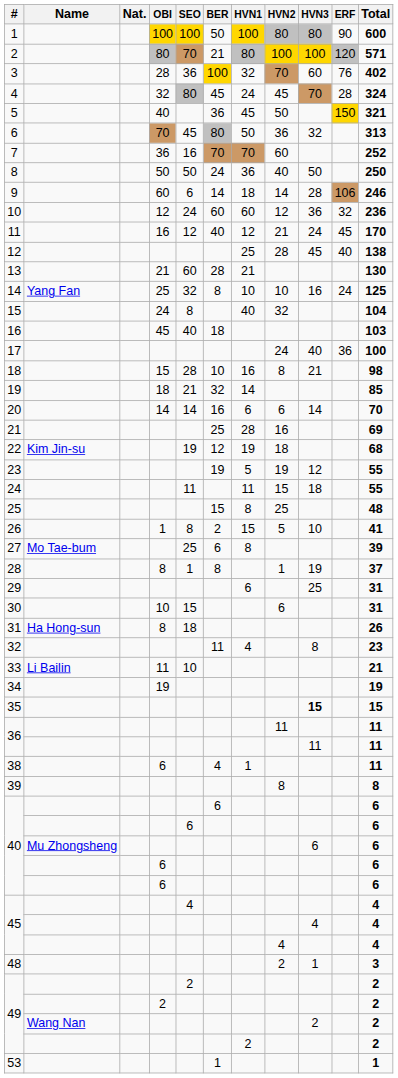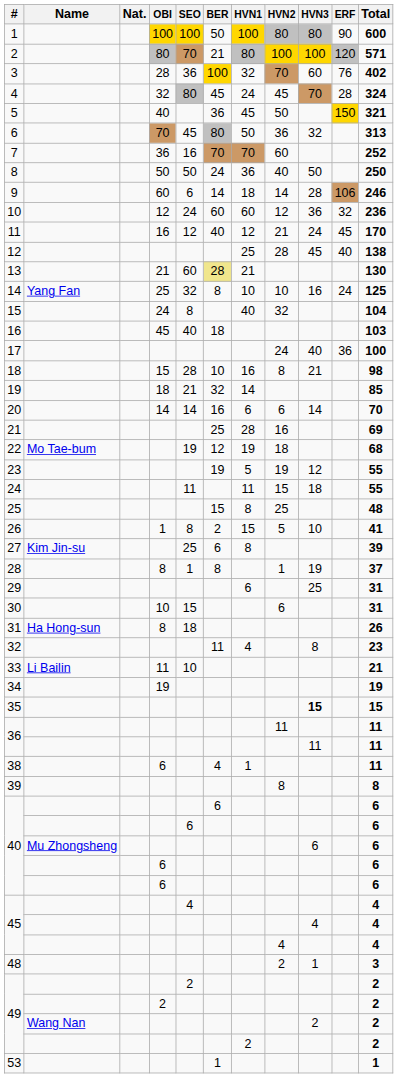13 | BER: no background -> khaki background
22 | Name: Kim Jin-su -> Mo Tae-bum
27 | Name: Mo Tae-bum -> Kim Jin-su
